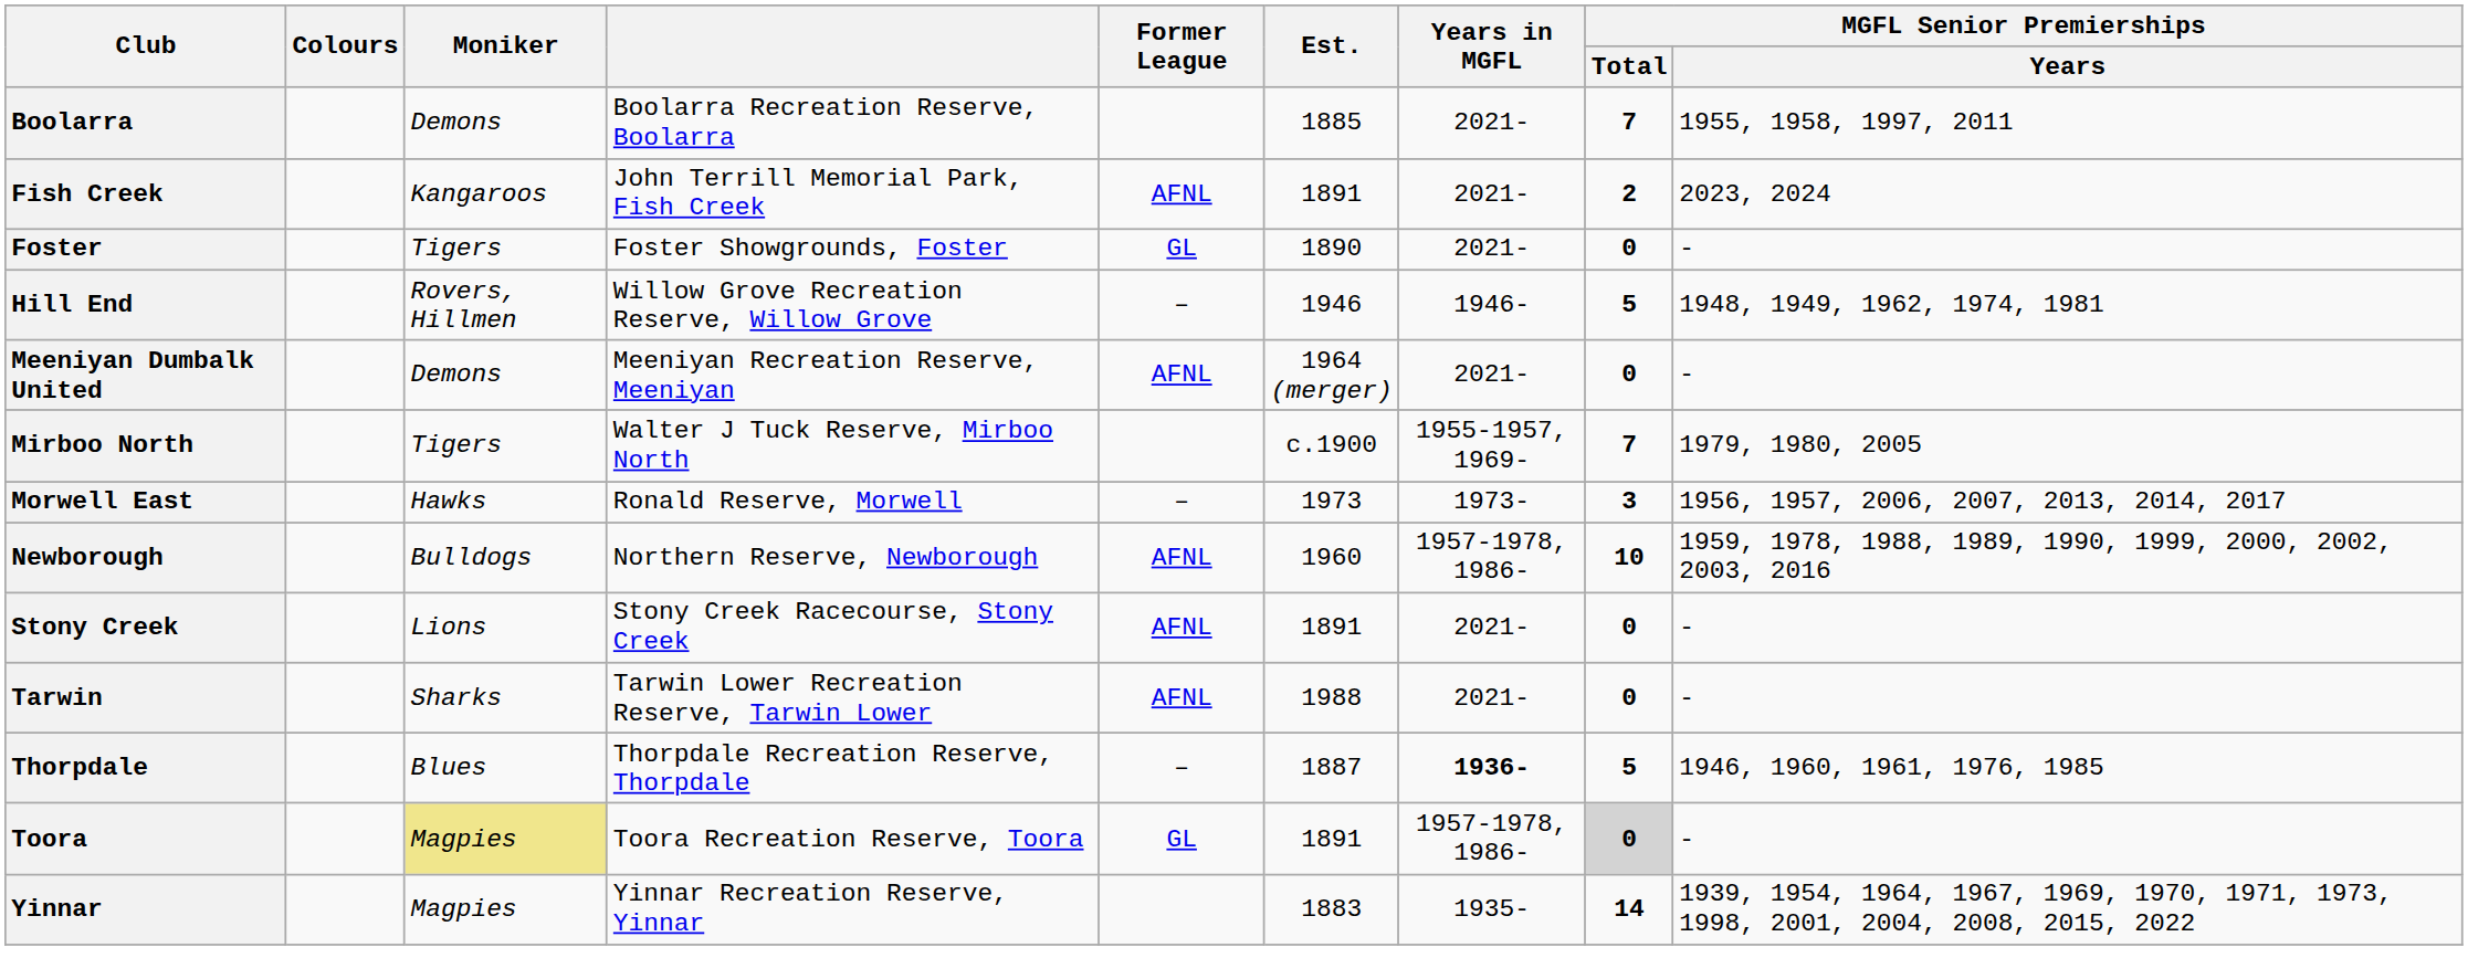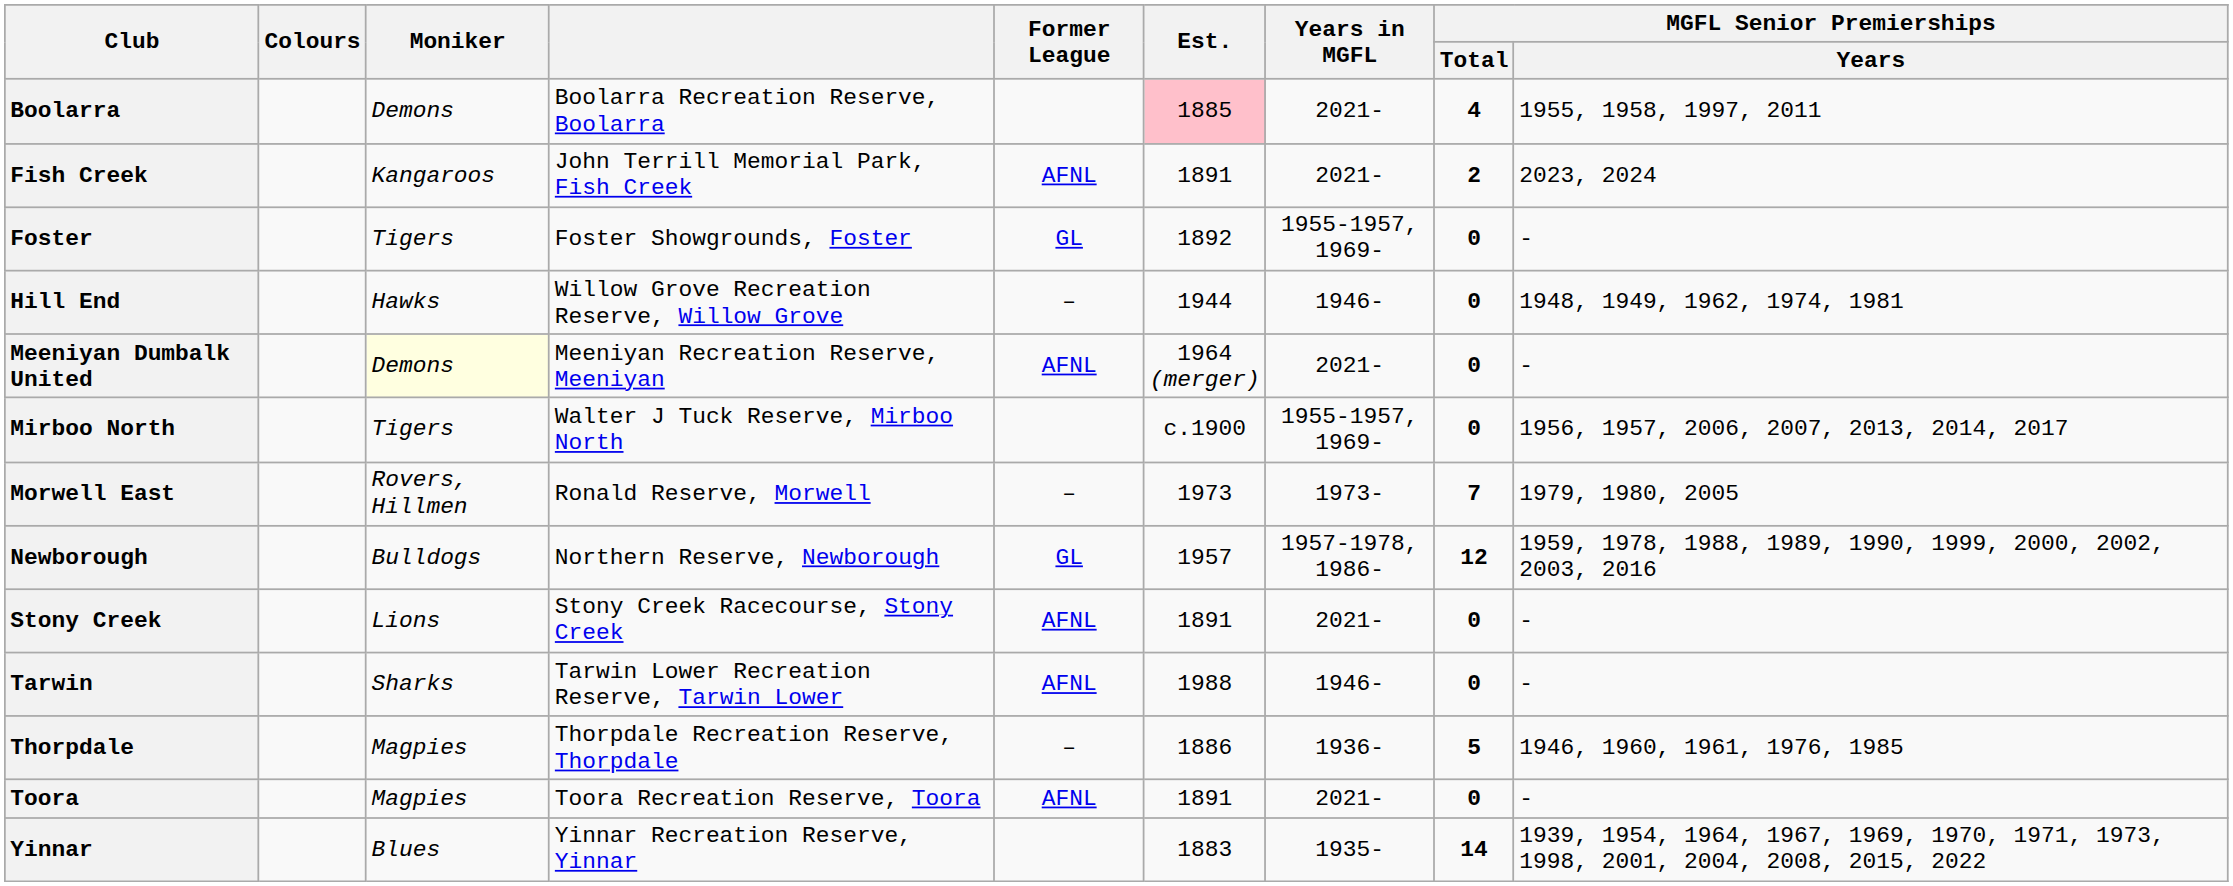Boolarra | Est.: no background -> pink background
Boolarra | MGFL Senior Premierships / Total: 7 -> 4
Foster | Est.: 1890 -> 1892
Foster | Years in MGFL: 2021- -> 1955-1957, 1969-
Hill End | Moniker: Rovers, Hillmen -> Hawks
Hill End | Est.: 1946 -> 1944
Hill End | MGFL Senior Premierships / Total: 5 -> 0
Meeniyan Dumbalk United | Moniker: no background -> lightyellow background
Mirboo North | MGFL Senior Premierships / Total: 7 -> 0
Mirboo North | MGFL Senior Premierships / Years: 1979, 1980, 2005 -> 1956, 1957, 2006, 2007, 2013, 2014, 2017
Morwell East | Moniker: Hawks -> Rovers, Hillmen
Morwell East | MGFL Senior Premierships / Total: 3 -> 7
Morwell East | MGFL Senior Premierships / Years: 1956, 1957, 2006, 2007, 2013, 2014, 2017 -> 1979, 1980, 2005
Newborough | Former League: AFNL -> GL
Newborough | Est.: 1960 -> 1957
Newborough | MGFL Senior Premierships / Total: 10 -> 12
Tarwin | Years in MGFL: 2021- -> 1946-
Thorpdale | Moniker: Blues -> Magpies
Thorpdale | Est.: 1887 -> 1886
Thorpdale | Years in MGFL: bold -> normal
Toora | Moniker: khaki background -> no background
Toora | Former League: GL -> AFNL
Toora | Years in MGFL: 1957-1978, 1986- -> 2021-
Toora | MGFL Senior Premierships / Total: lightgrey background -> no background
Yinnar | Moniker: Magpies -> Blues
